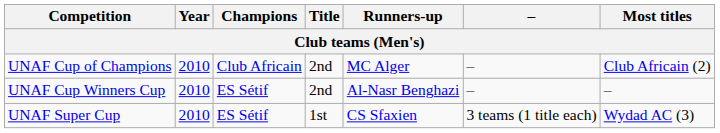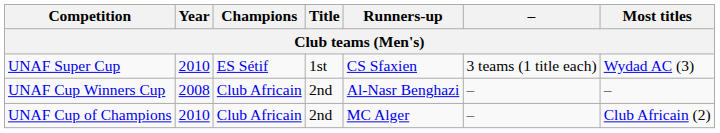rows swapped: UNAF Cup of Champions <-> UNAF Super Cup
UNAF Cup Winners Cup | Year: 2010 -> 2008
UNAF Cup Winners Cup | Champions: ES Sétif -> Club Africain
